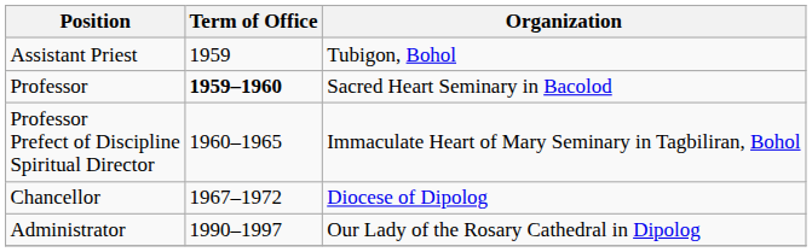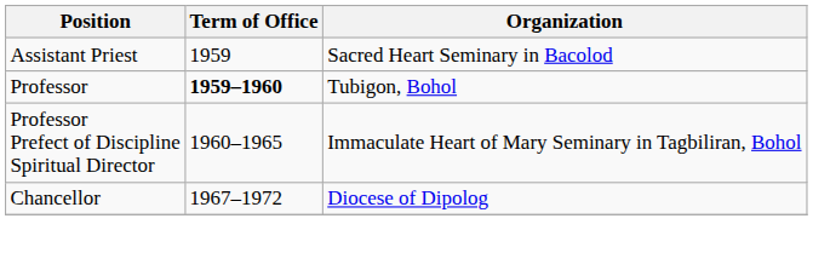Assistant Priest | Organization: Tubigon, Bohol -> Sacred Heart Seminary in Bacolod
Professor | Organization: Sacred Heart Seminary in Bacolod -> Tubigon, Bohol
- row: Administrator | 1990–1997 | Our Lady of the Rosary Cathedral in Dipolog
